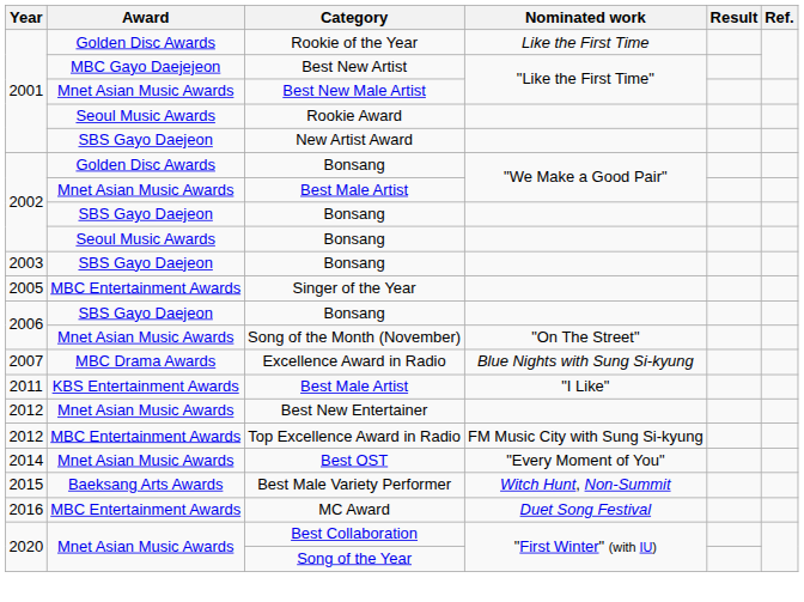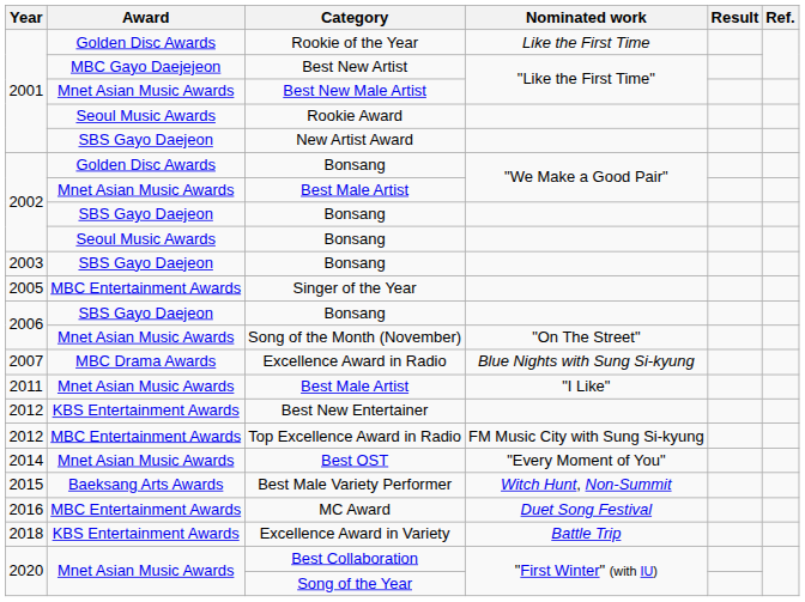2011 / Best Male Artist | Award: KBS Entertainment Awards -> Mnet Asian Music Awards
Best New Entertainer | Award: Mnet Asian Music Awards -> KBS Entertainment Awards
+ row: 2018 | KBS Entertainment Awards | Excellence Award in Variety | Battle Trip
